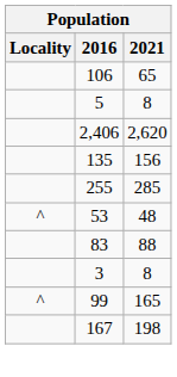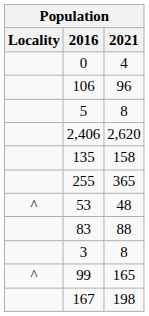+ row: 0 | 4
106 | 2021: 65 -> 96
135 | 2021: 156 -> 158
255 | 2021: 285 -> 365
